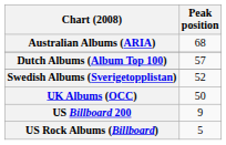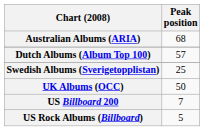Swedish Albums (Sverigetopplistan) | Peak position: 52 -> 25
US Billboard 200 | Peak position: 9 -> 7
